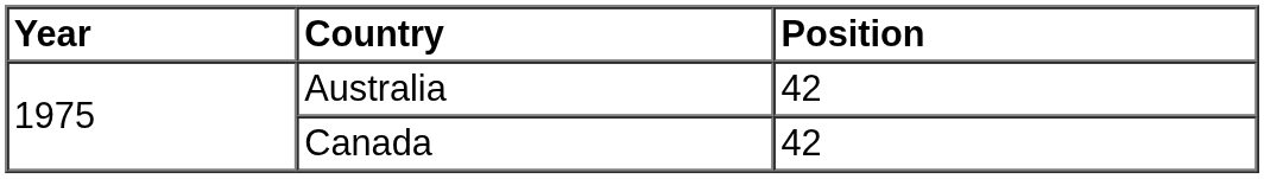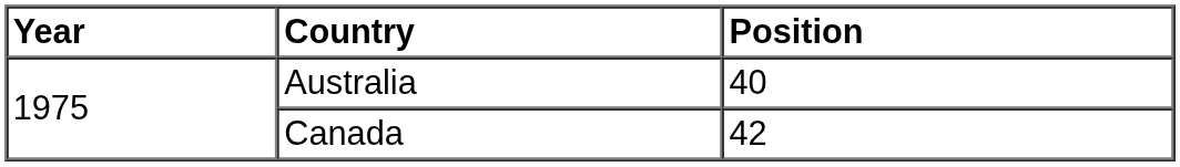Australia | Position: 42 -> 40
